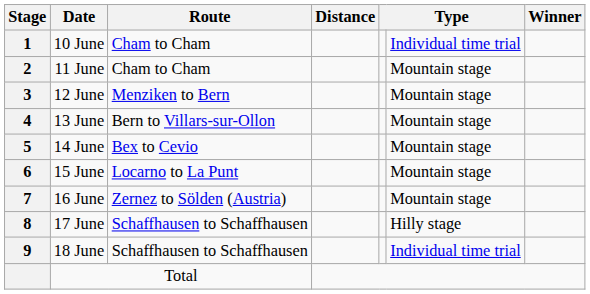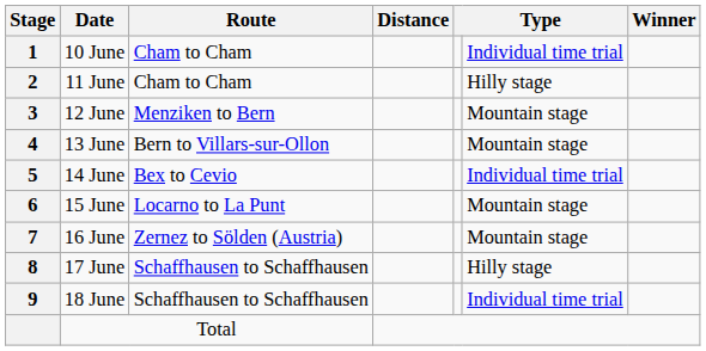11 June | column 6: Mountain stage -> Hilly stage
14 June | column 6: Mountain stage -> Individual time trial
